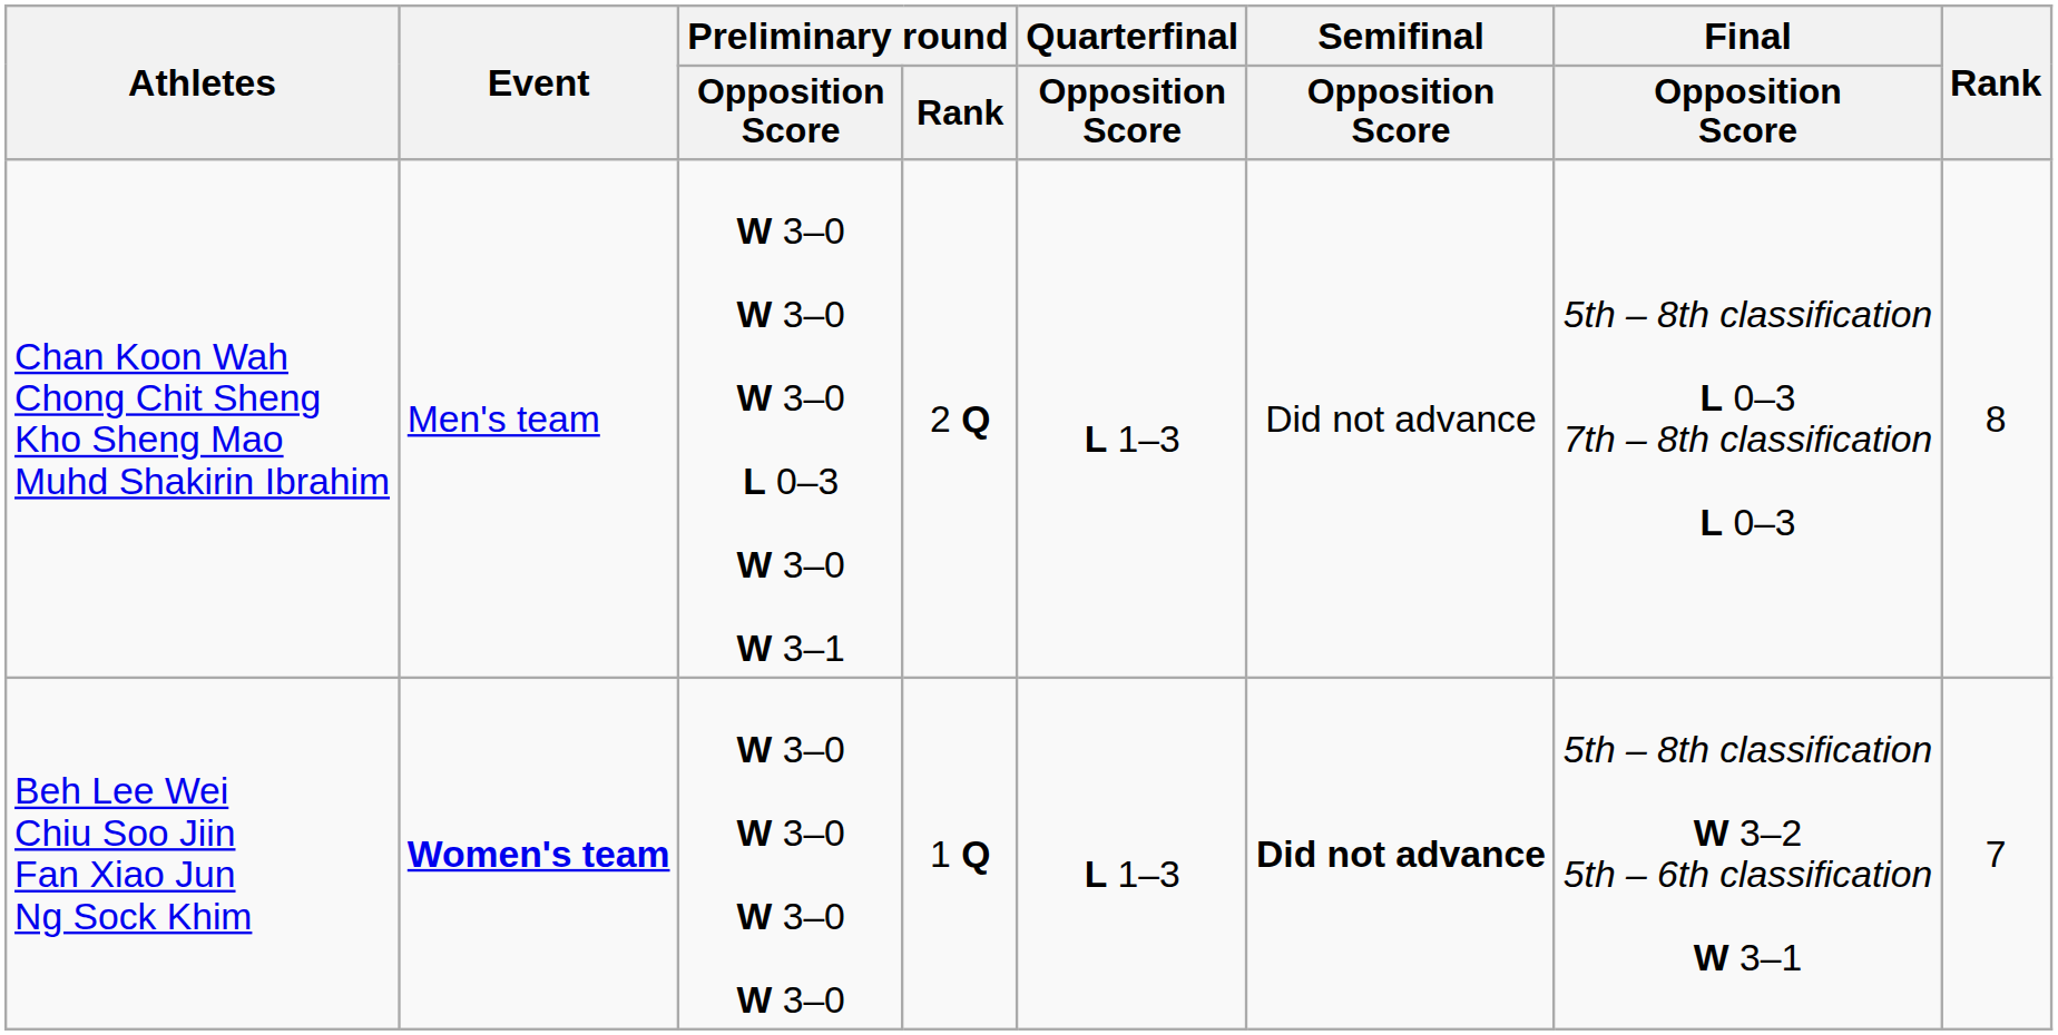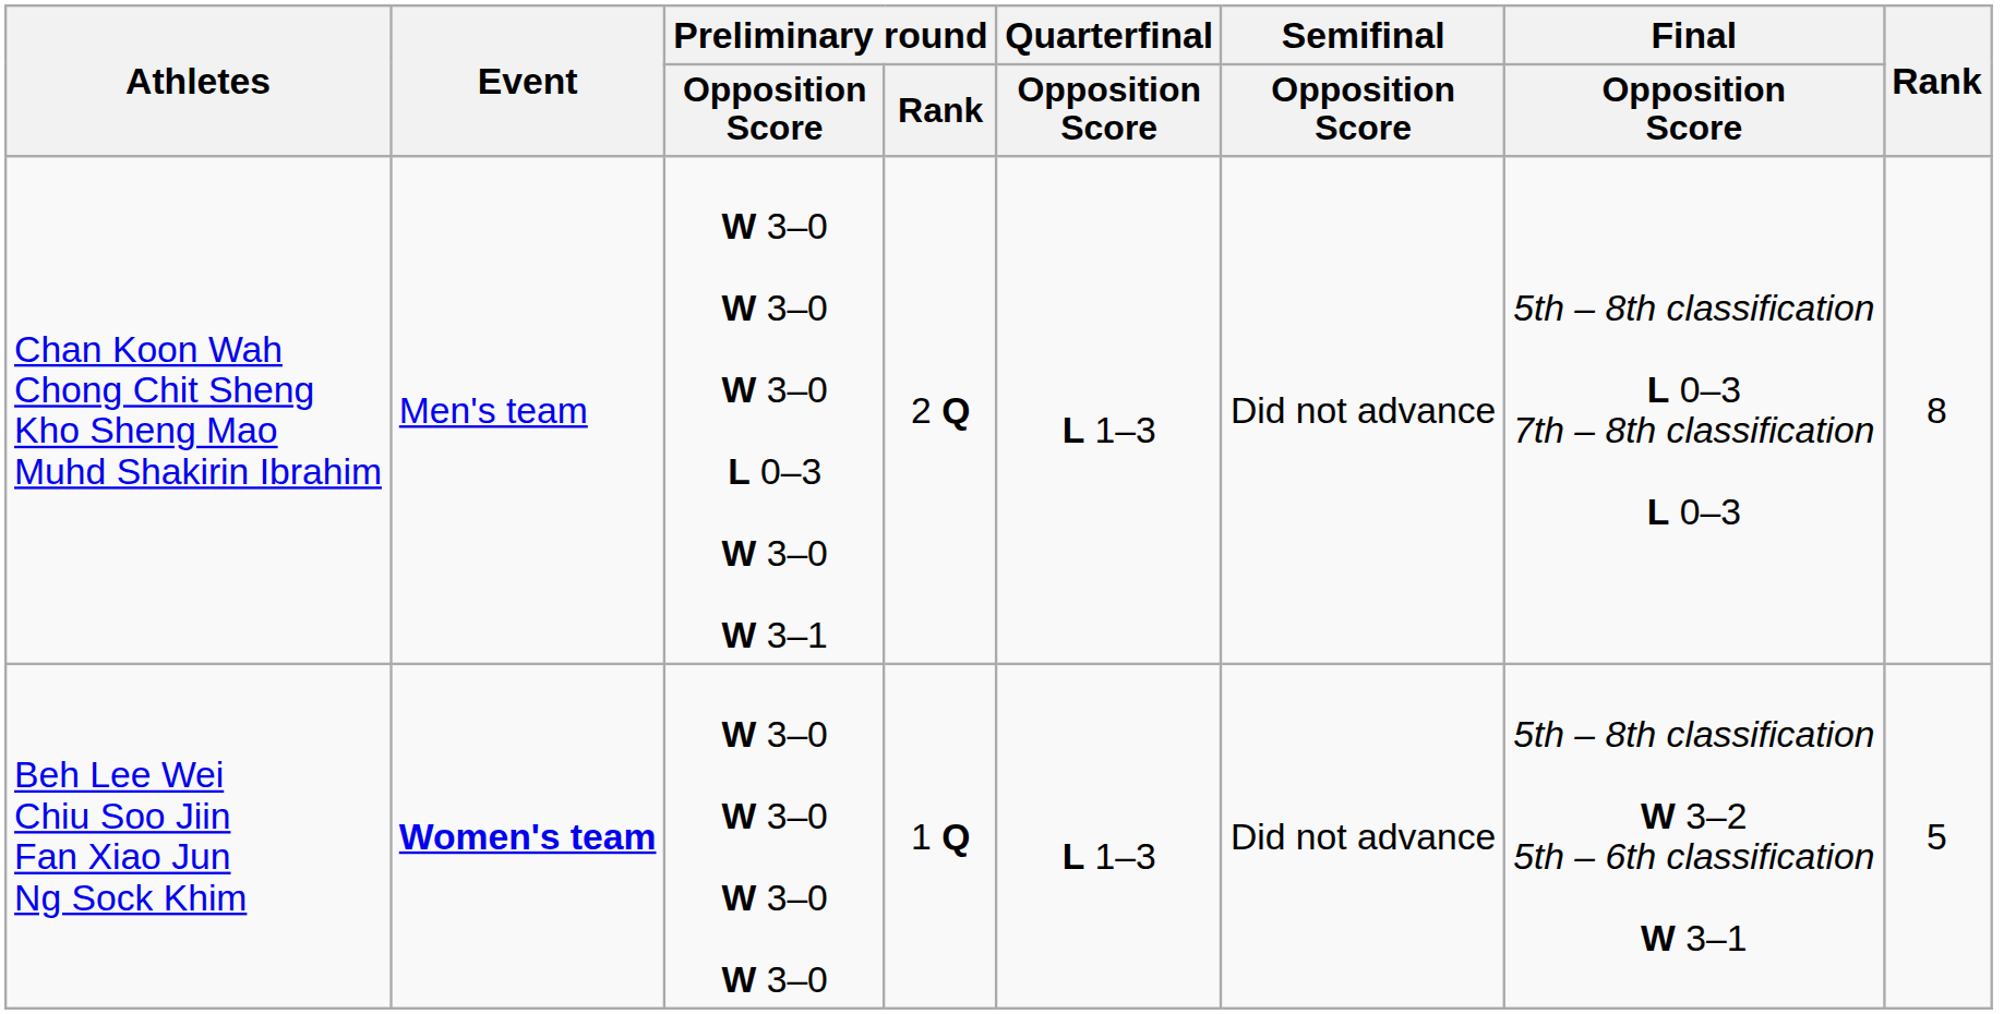Beh Lee Wei Chiu Soo Jiin Fan Xiao Jun Ng Sock Khim | Semifinal / Opposition Score: bold -> normal
Beh Lee Wei Chiu Soo Jiin Fan Xiao Jun Ng Sock Khim | Rank: 7 -> 5
